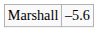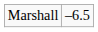Marshall | column 2: –5.6 -> –6.5
